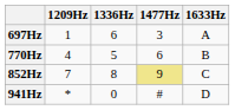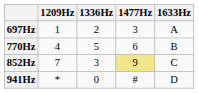697Hz | 1336Hz: 6 -> 2
852Hz | 1336Hz: 8 -> 3
